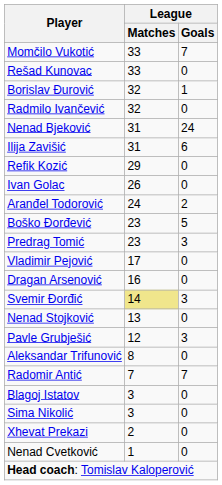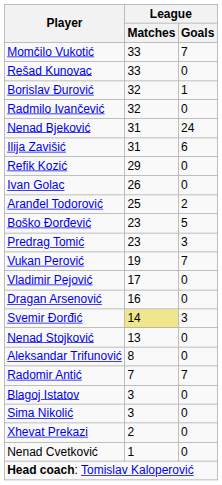Aranđel Todorović | League / Matches: 24 -> 25
+ row: Vukan Perović | 19 | 7
- row: Pavle Grubješić | 12 | 3
